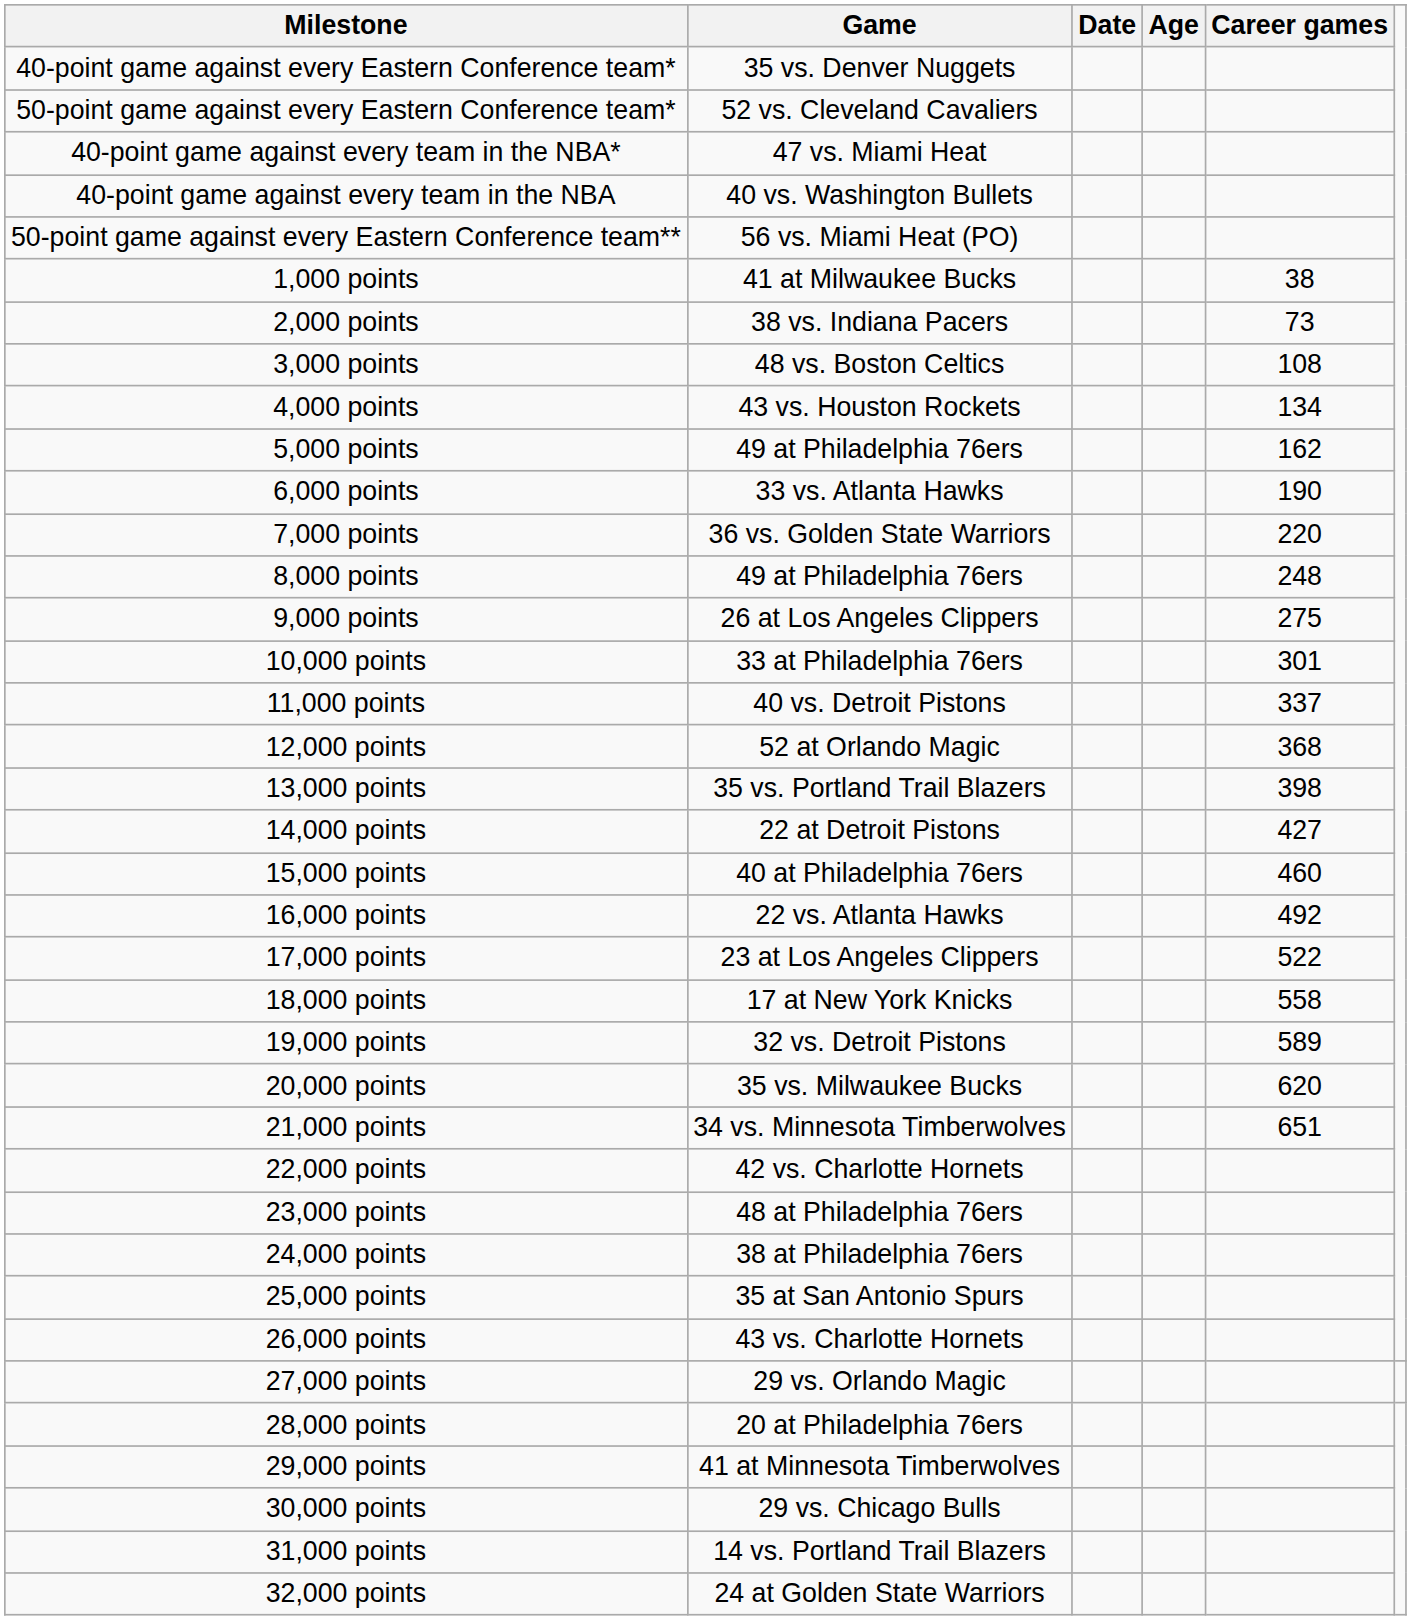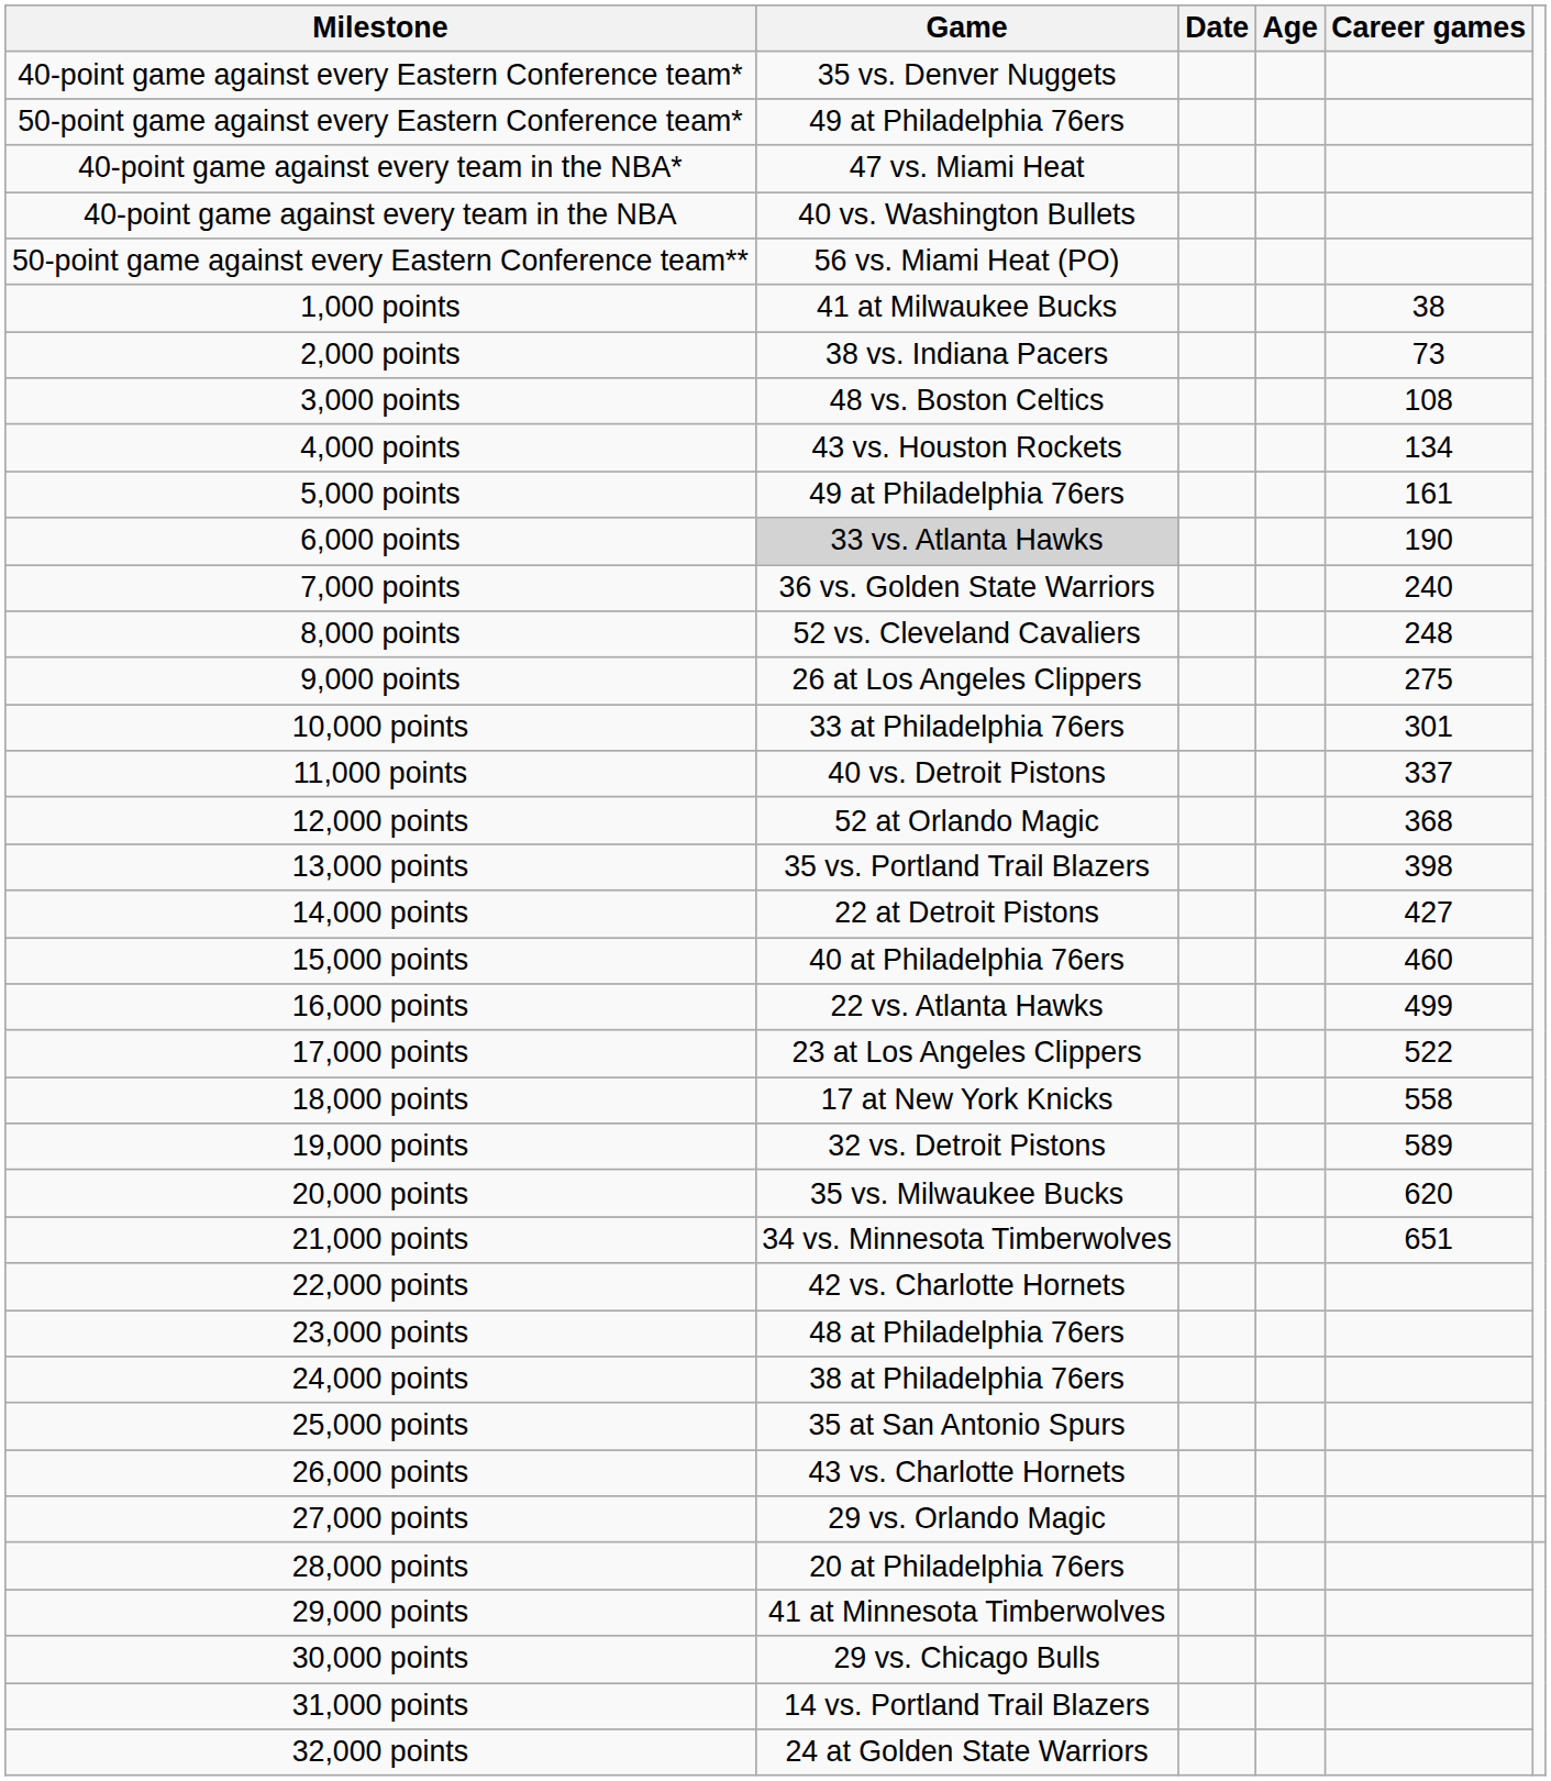50-point game against every Eastern Conference team* | Game: 52 vs. Cleveland Cavaliers -> 49 at Philadelphia 76ers
5,000 points | Career games: 162 -> 161
6,000 points | Game: no background -> lightgrey background
7,000 points | Career games: 220 -> 240
8,000 points | Game: 49 at Philadelphia 76ers -> 52 vs. Cleveland Cavaliers
16,000 points | Career games: 492 -> 499
